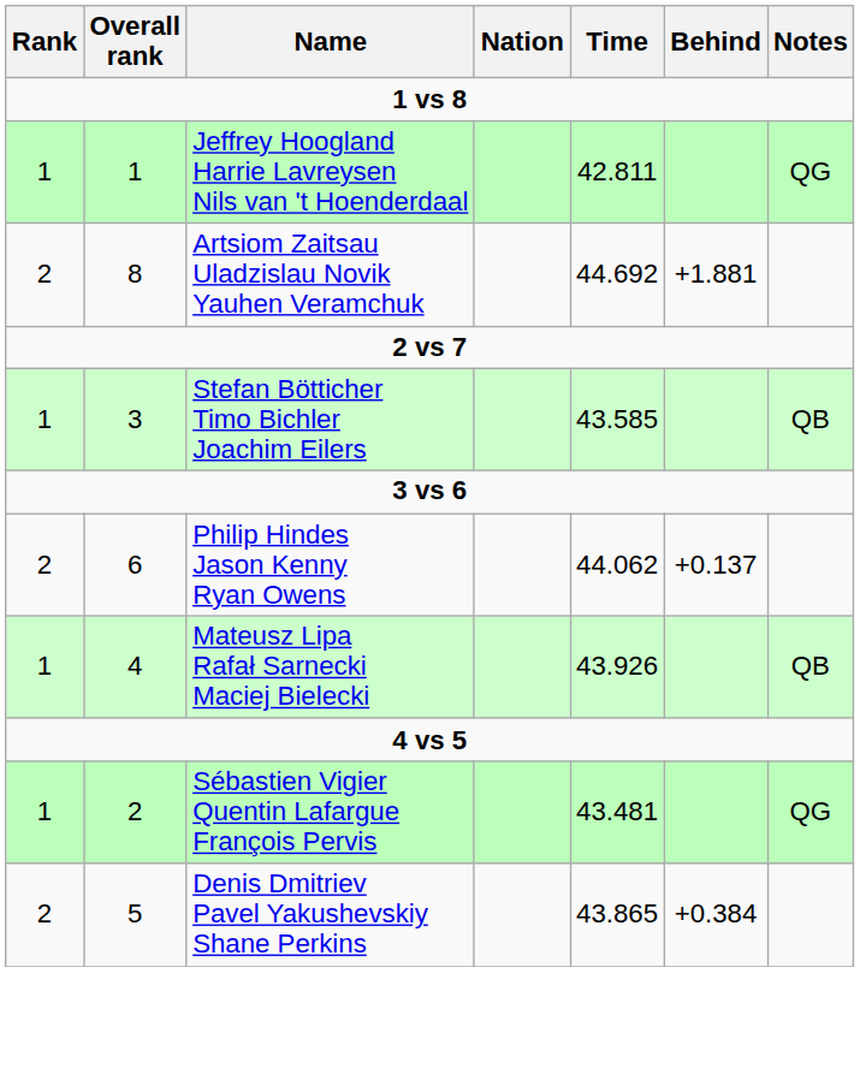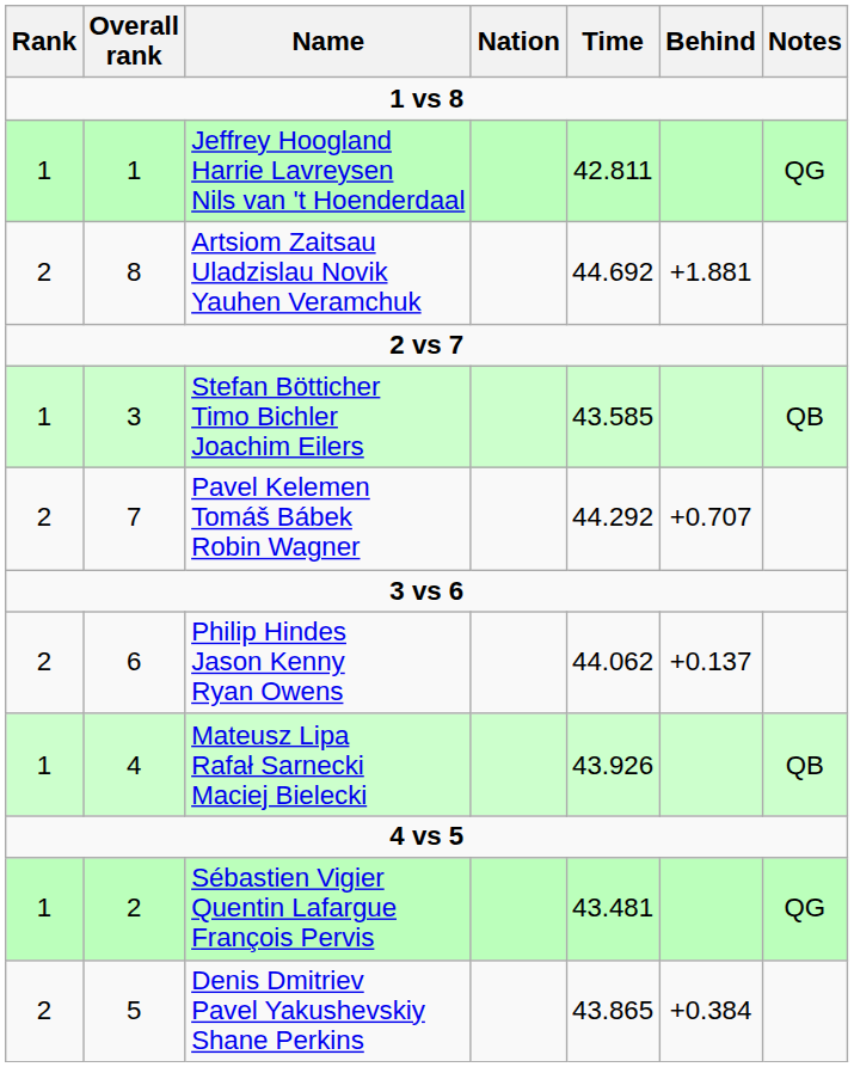+ row: 2 | 7 | Pavel Kelemen Tomáš Bábek Robin Wagner | 44.292 | +0.707
